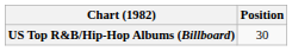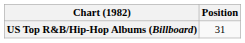US Top R&B/Hip-Hop Albums (Billboard) | Position: 30 -> 31
